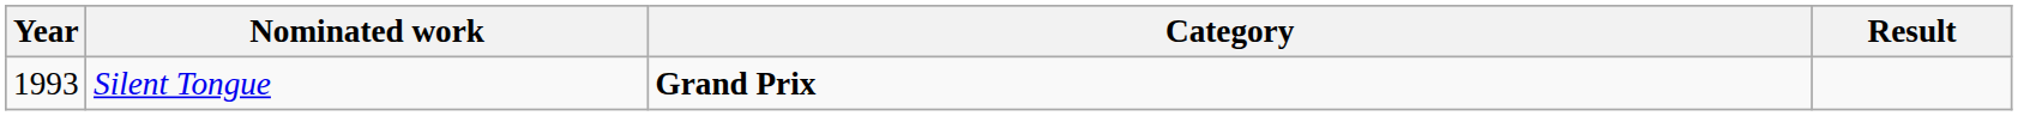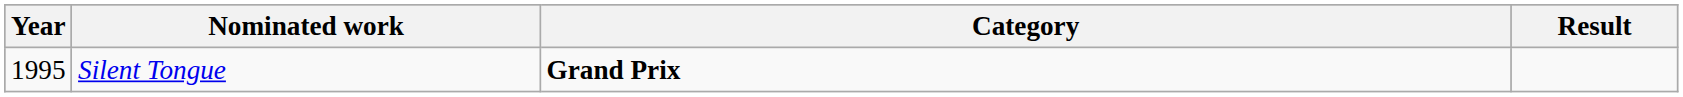Silent Tongue | Year: 1993 -> 1995
